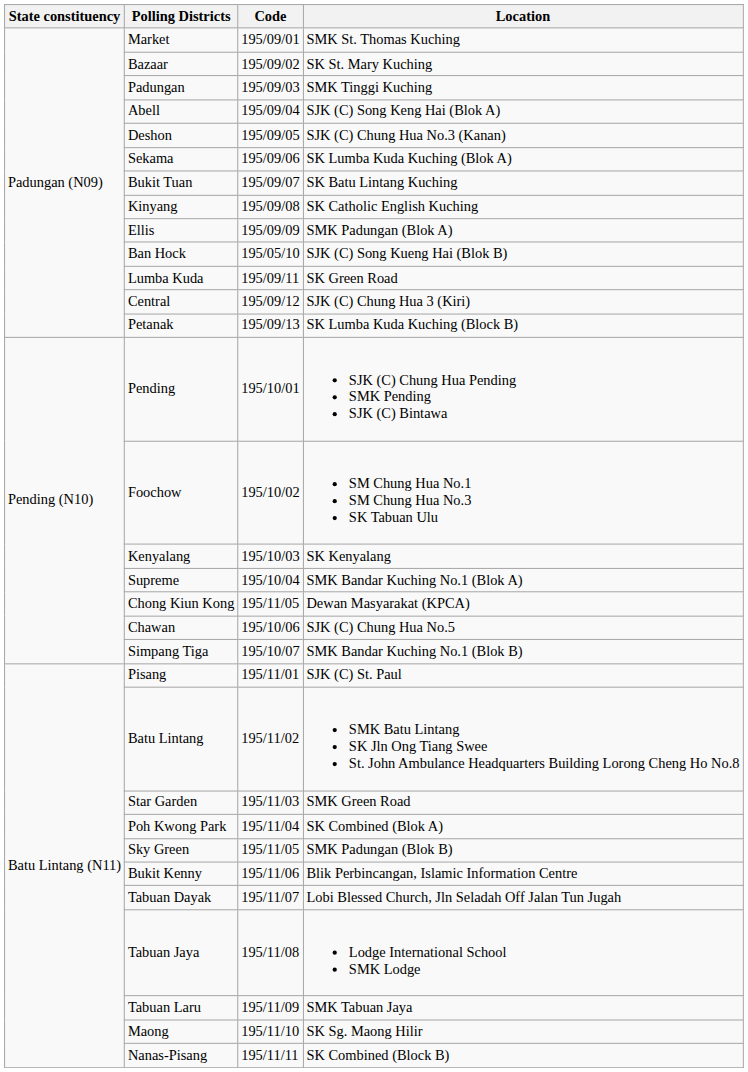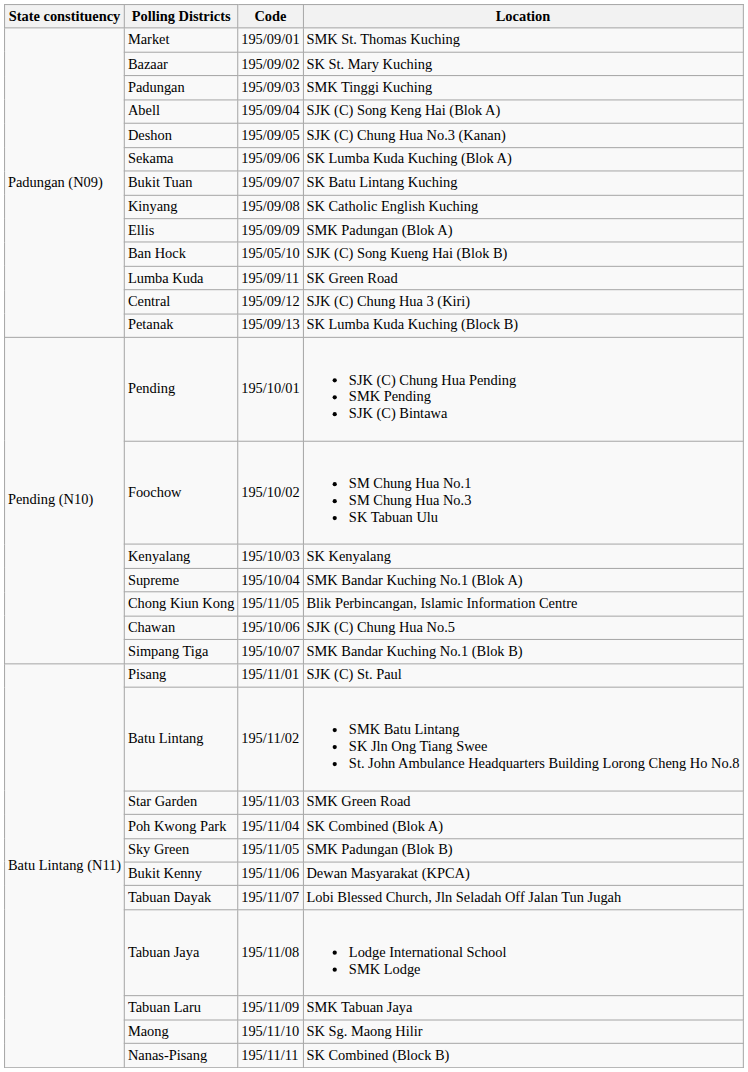Chong Kiun Kong | Location: Dewan Masyarakat (KPCA) -> Blik Perbincangan, Islamic Information Centre
Bukit Kenny | Location: Blik Perbincangan, Islamic Information Centre -> Dewan Masyarakat (KPCA)
